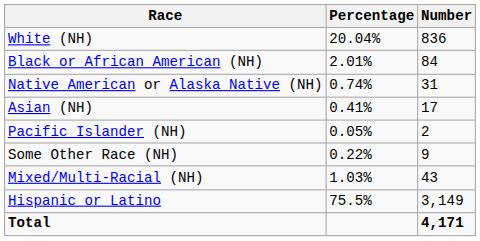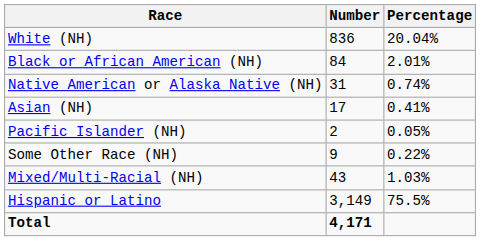columns swapped: Number <-> Percentage
